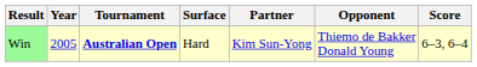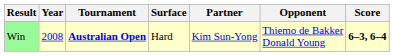Win | Year: 2005 -> 2008
Win | Score: normal -> bold
